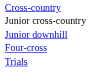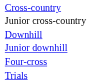+ row: Downhill
